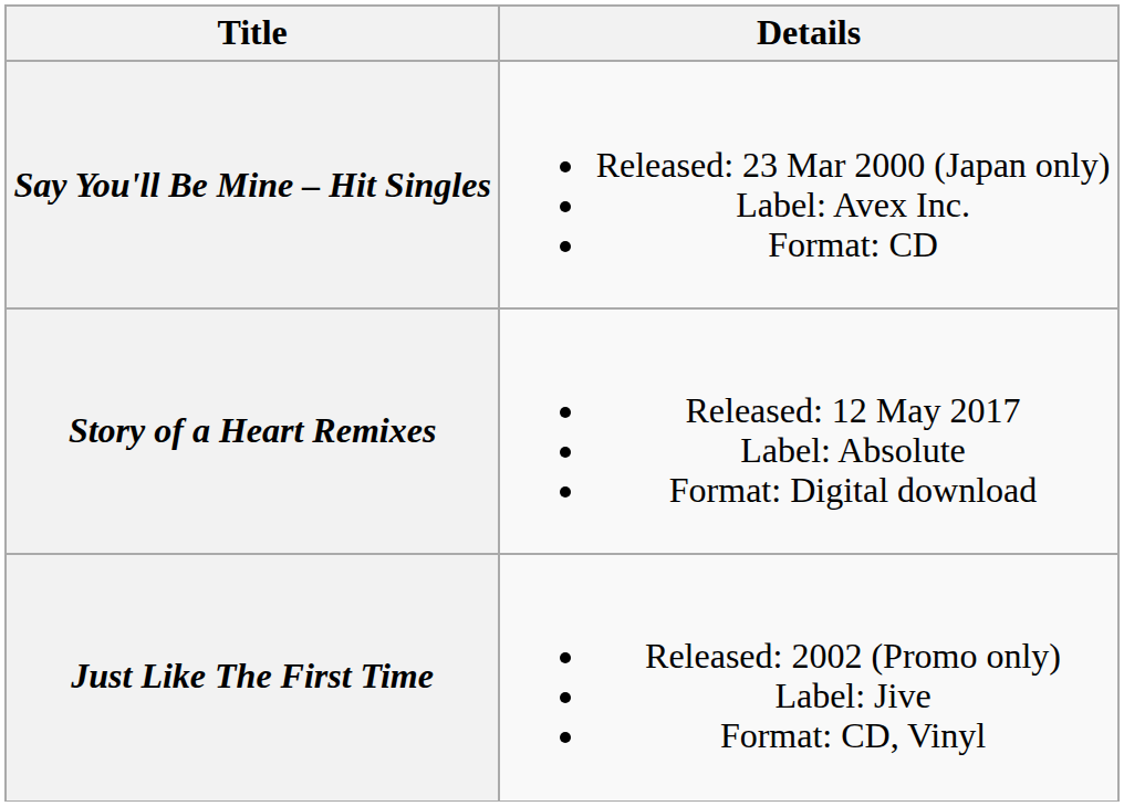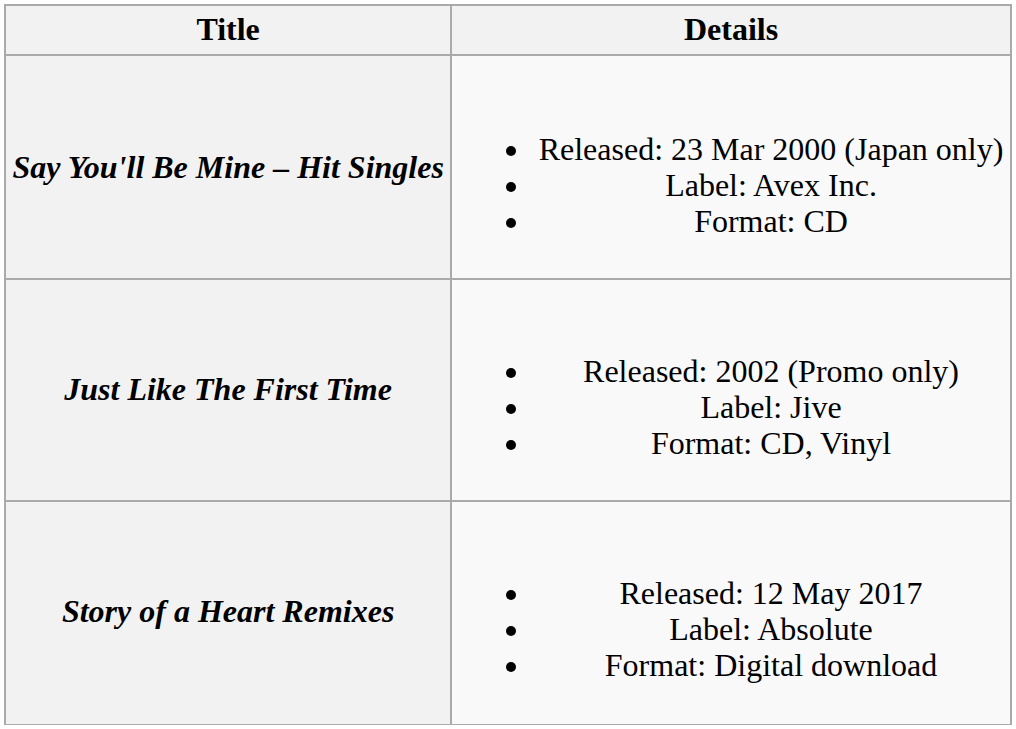rows swapped: Just Like The First Time <-> Story of a Heart Remixes
